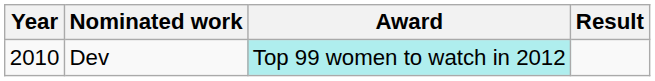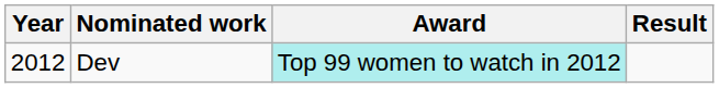Dev | Year: 2010 -> 2012
